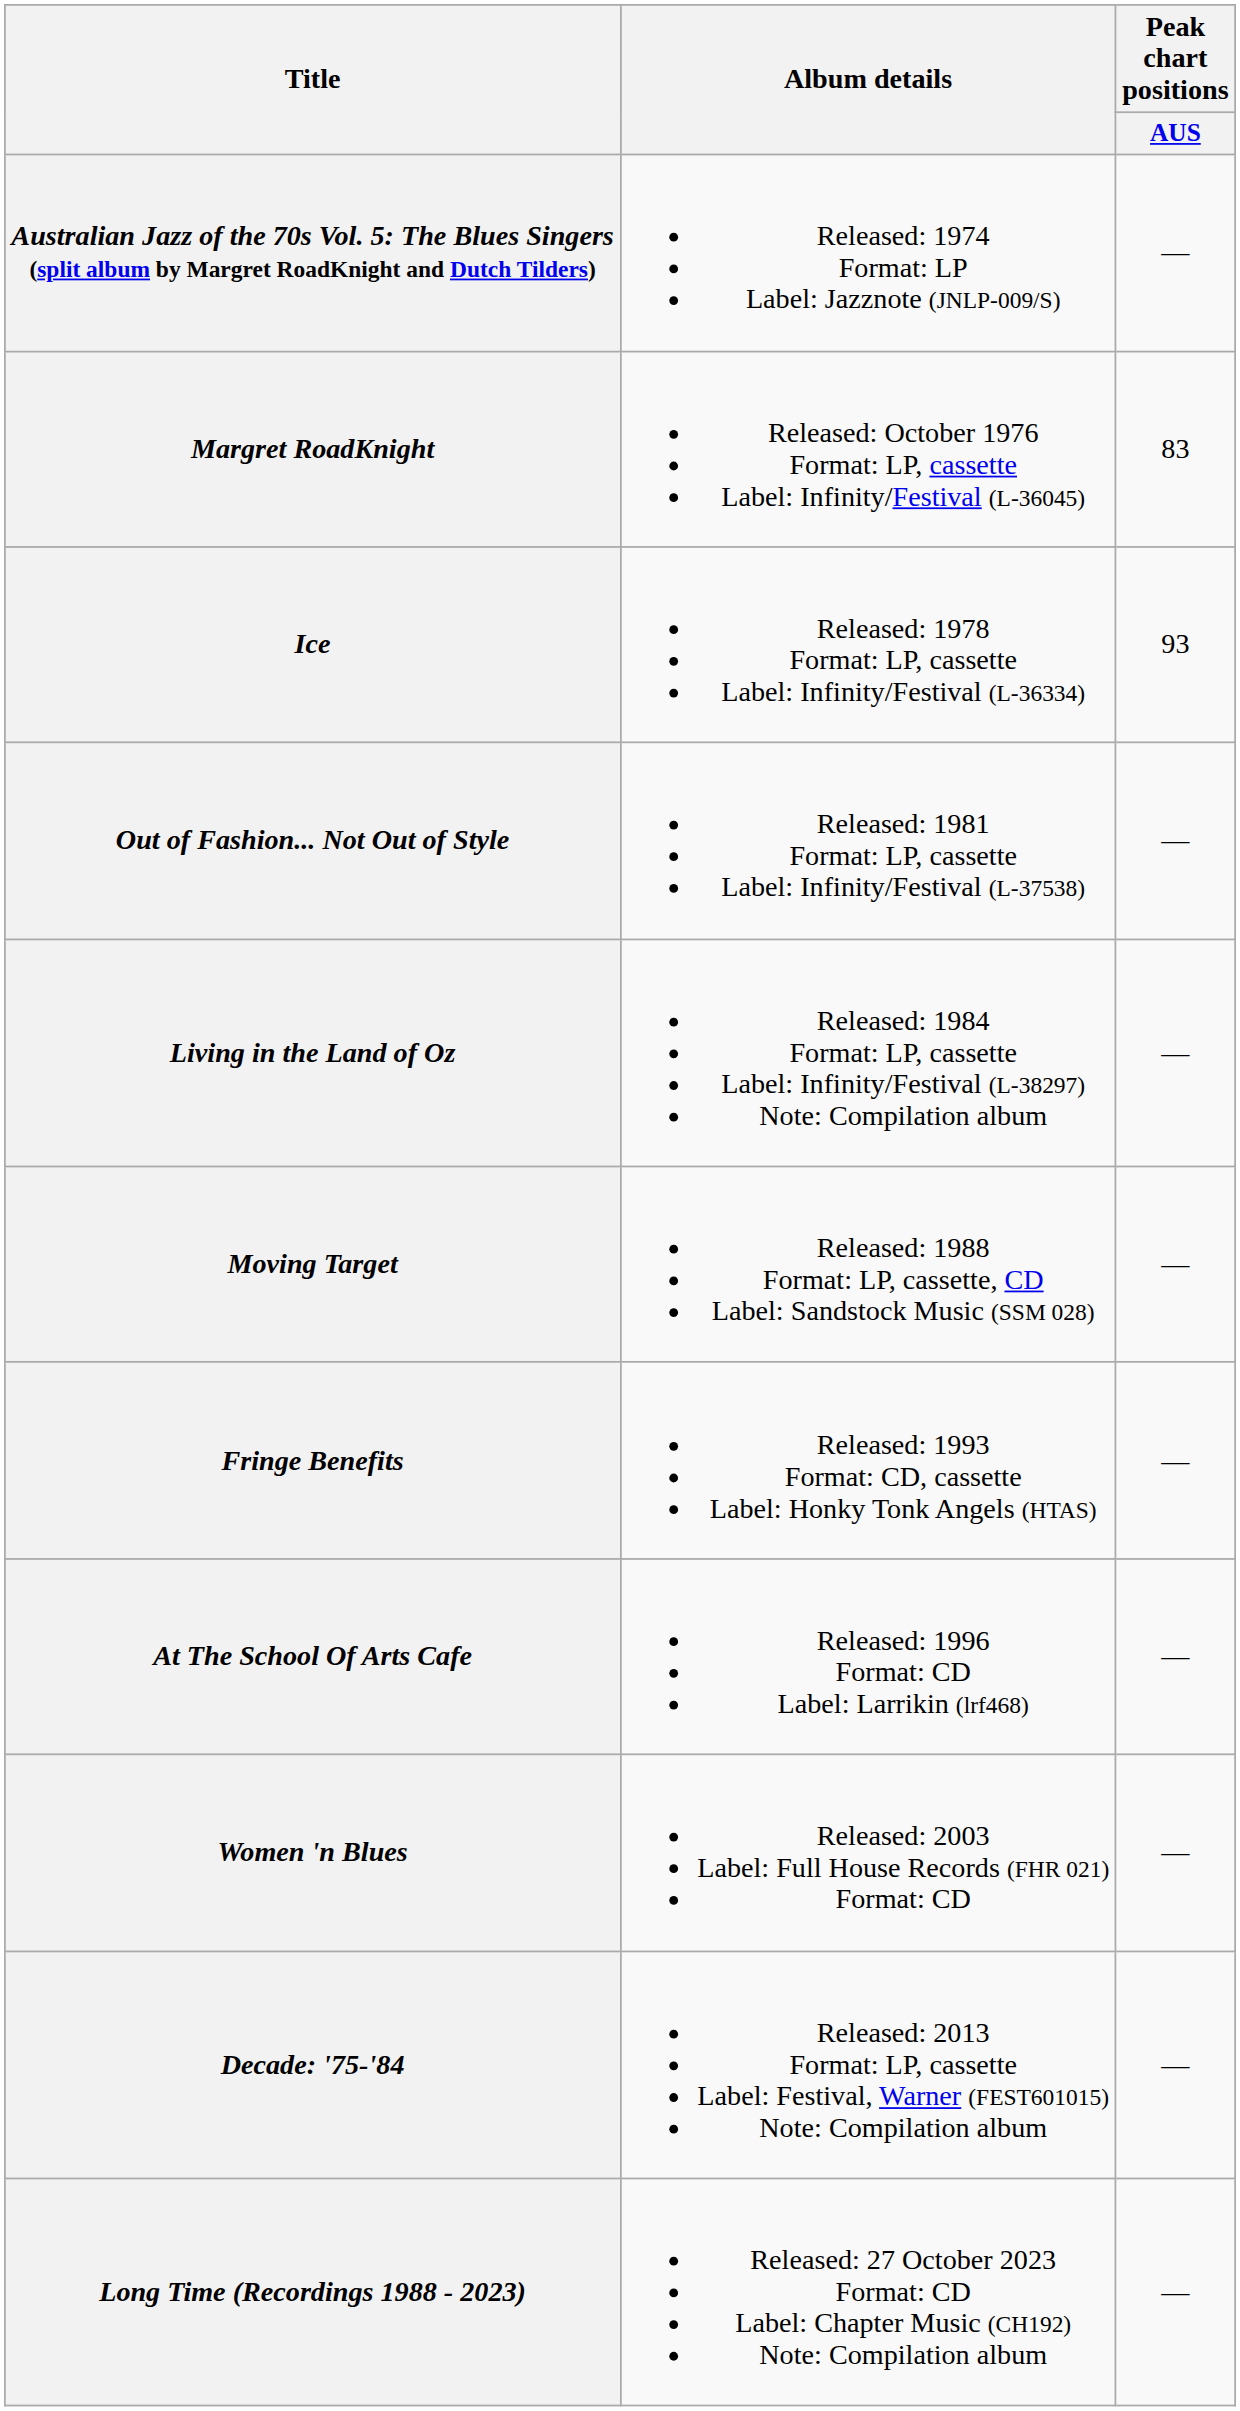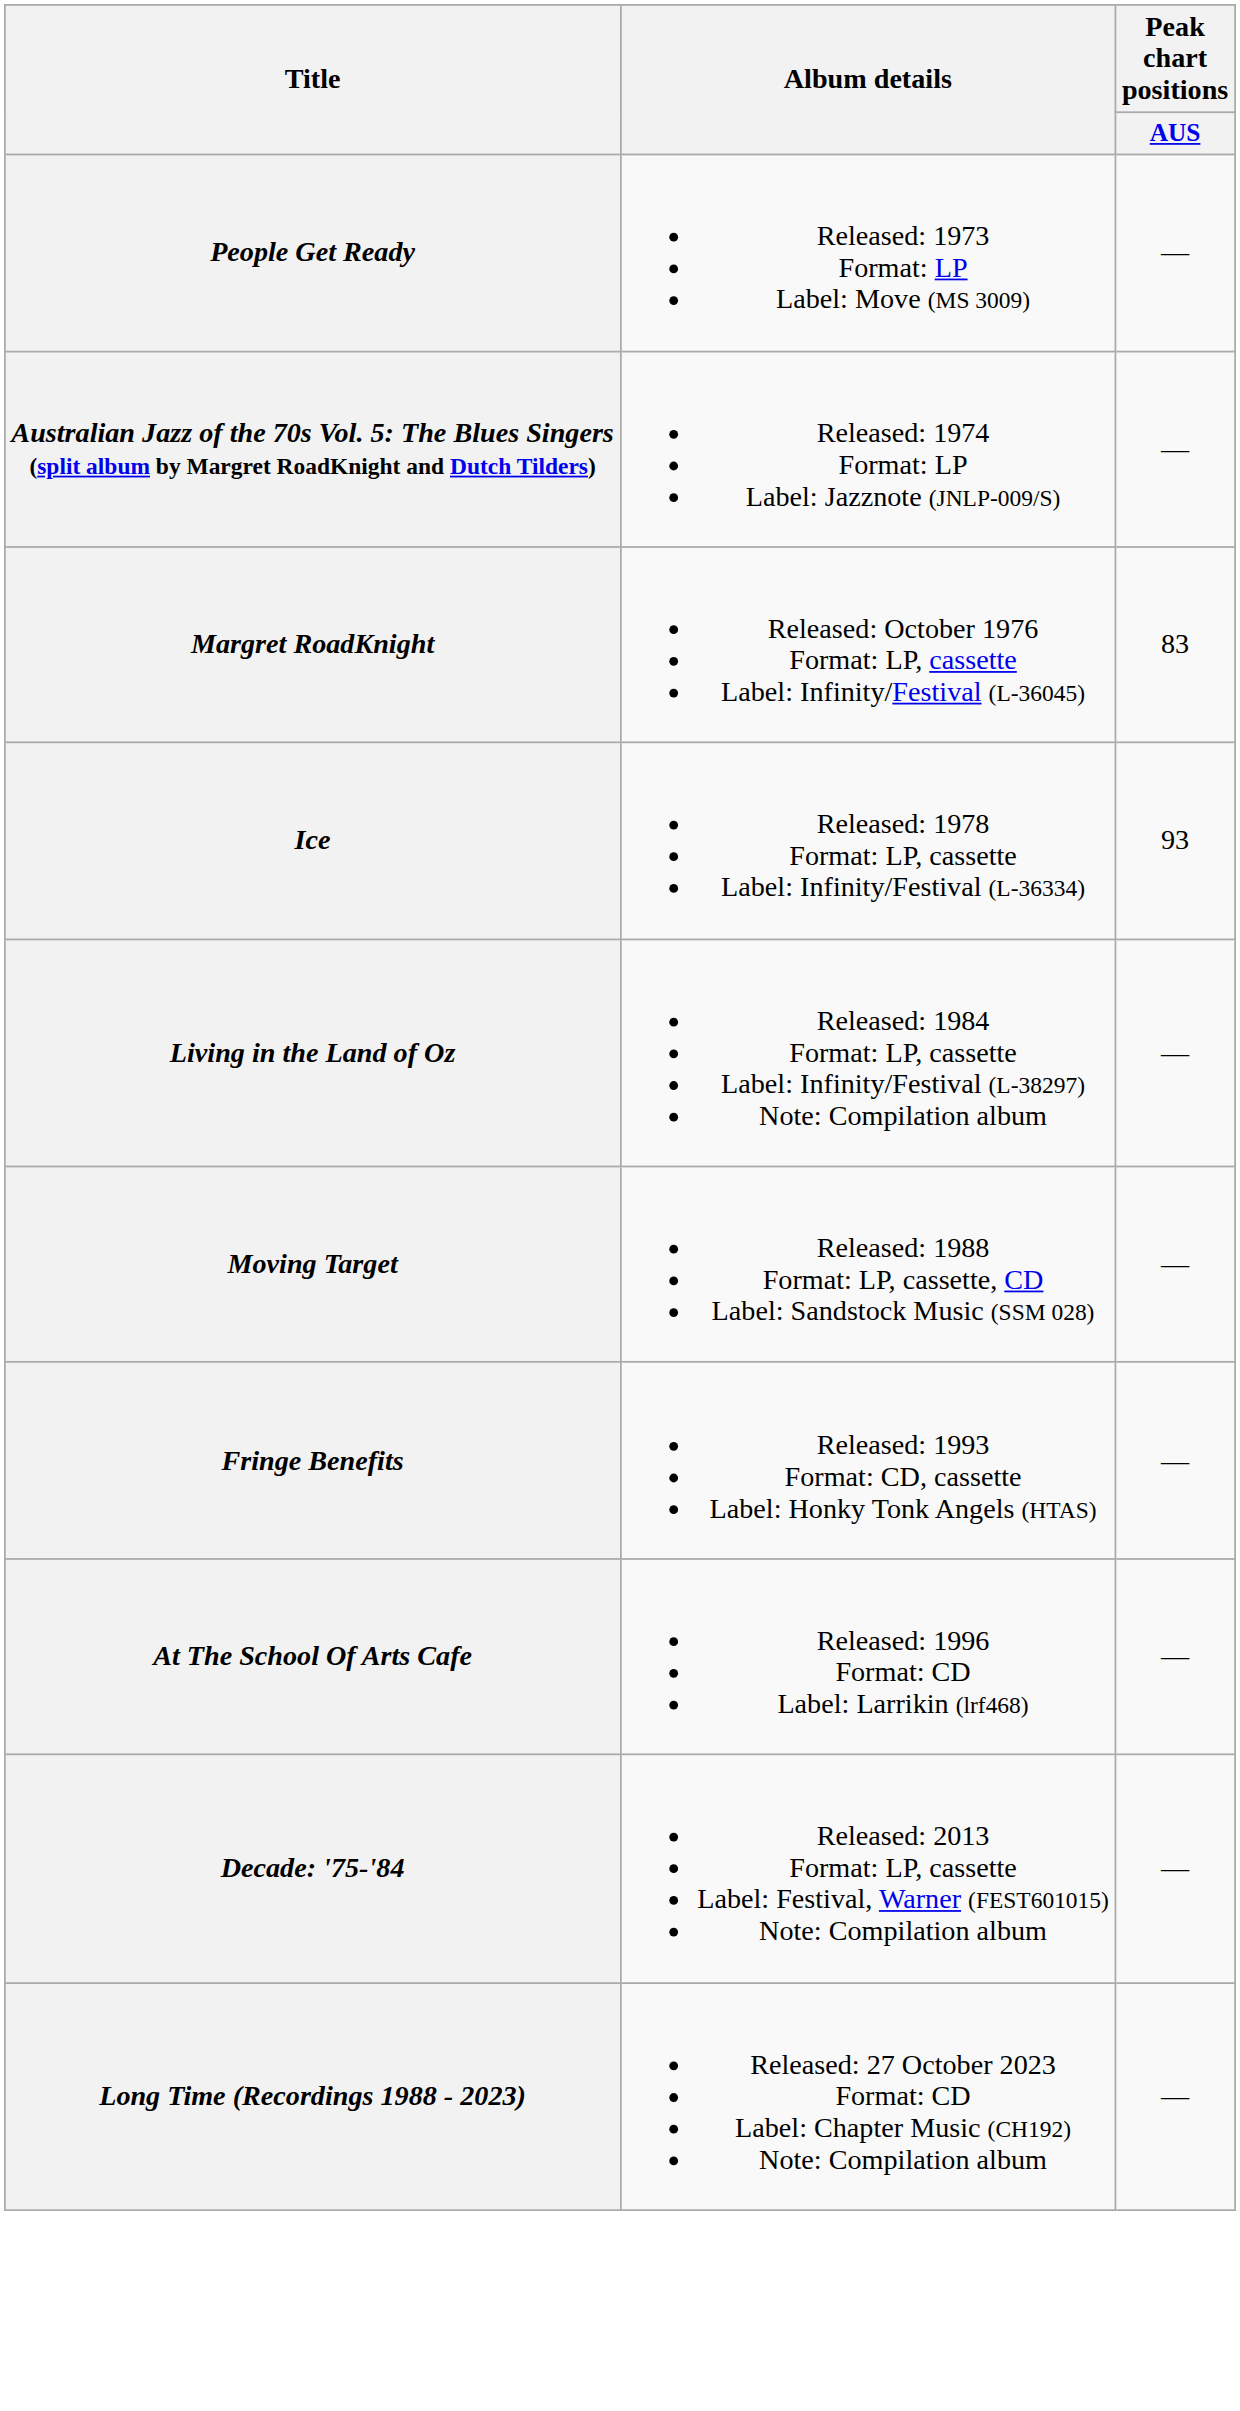+ row: People Get Ready | Released: 1973 Format: LP Label: Move (MS 3009) | —
- row: Out of Fashion... Not Out of Style | Released: 1981 Format: LP, cassette Label: Infinity/Festival (L-37538) | —
- row: Women 'n Blues | Released: 2003 Label: Full House Records (FHR 021) Format: CD | —
